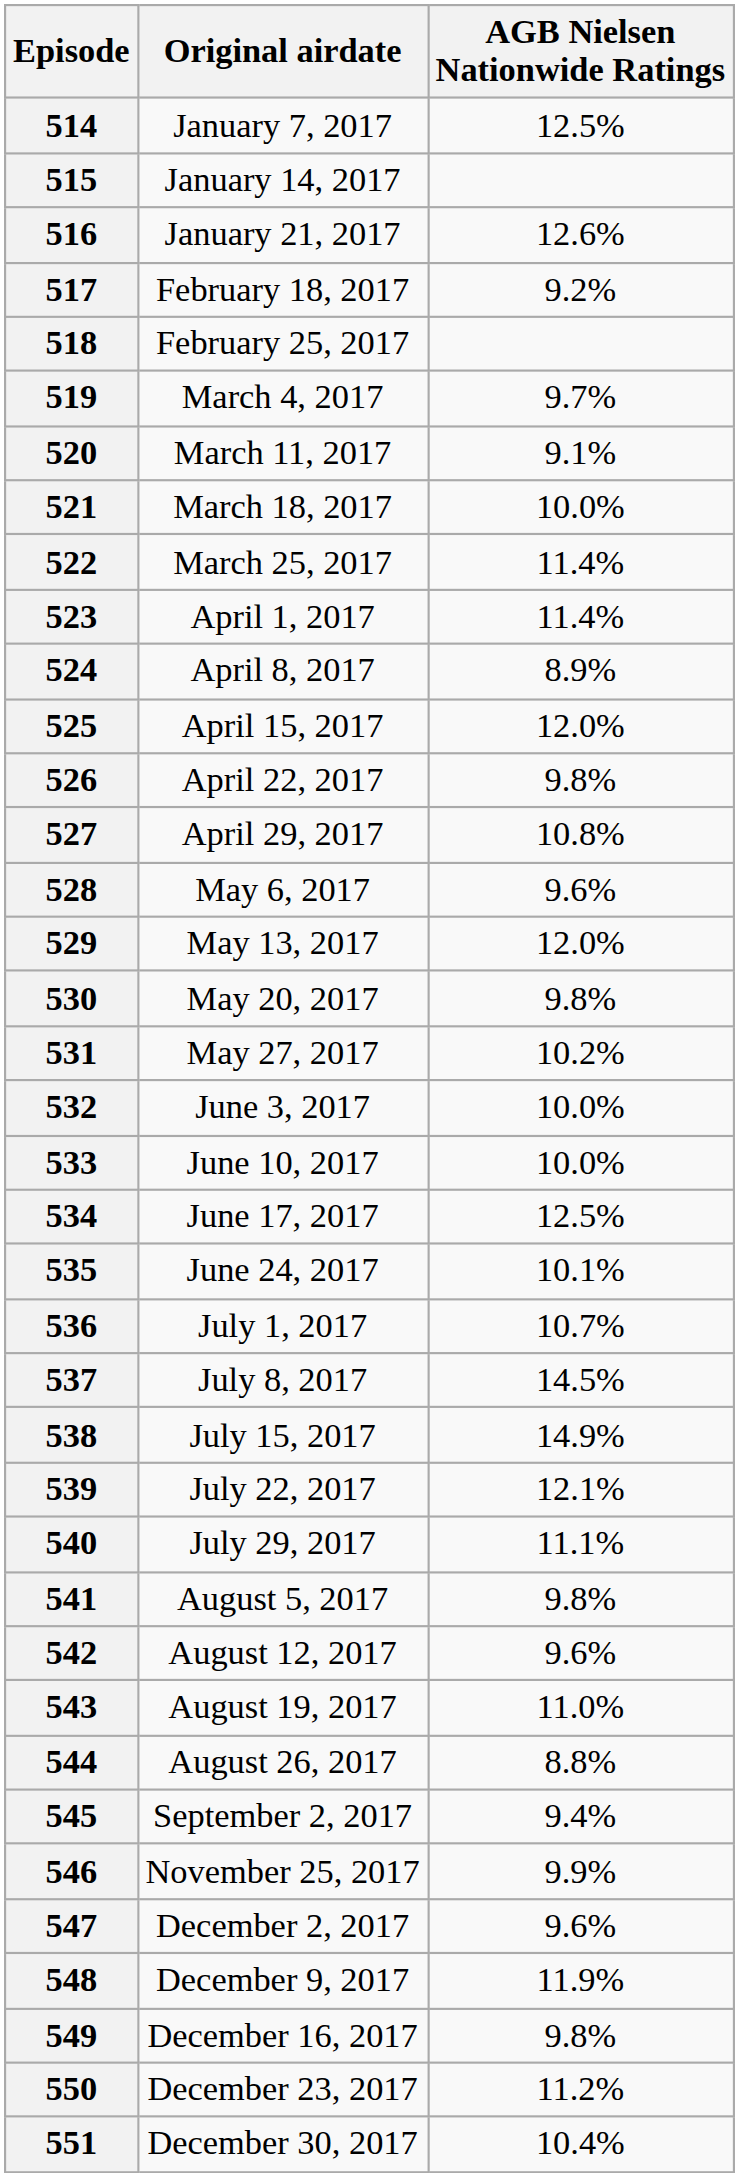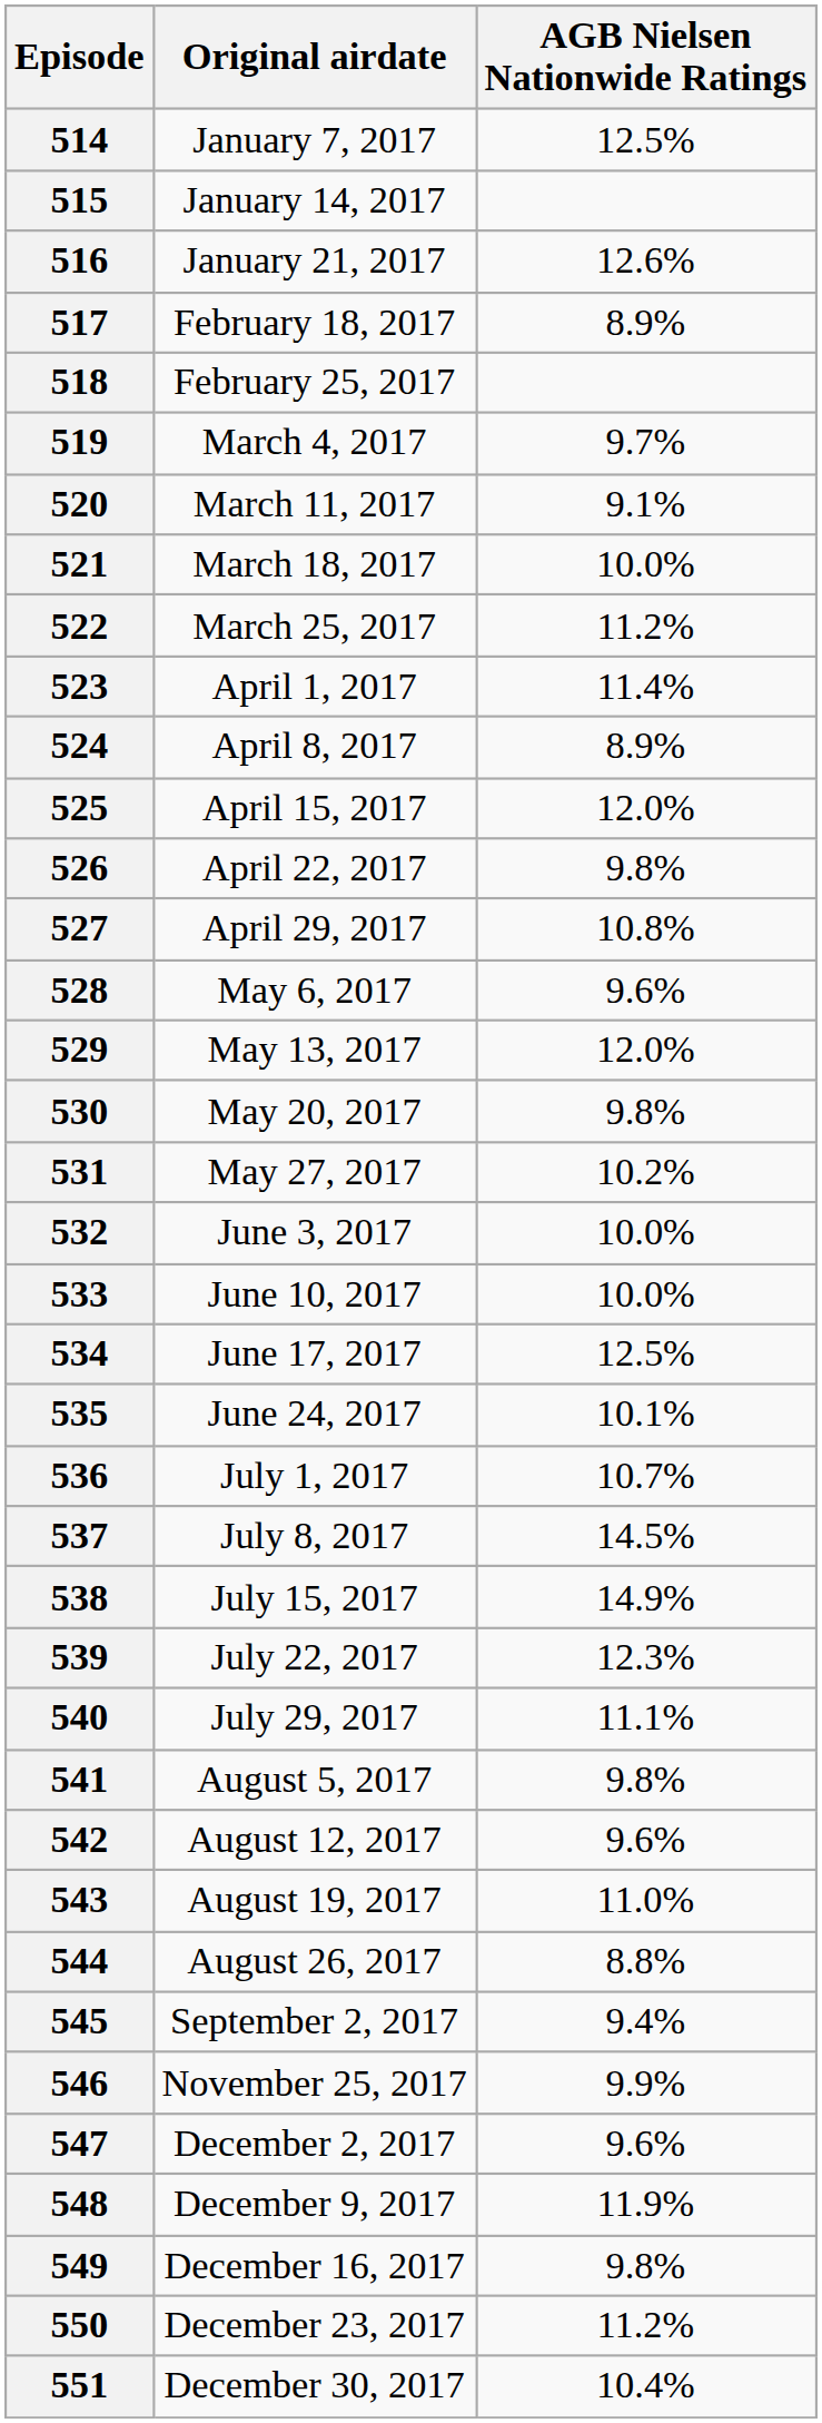517 | AGB Nielsen Nationwide Ratings: 9.2% -> 8.9%
522 | AGB Nielsen Nationwide Ratings: 11.4% -> 11.2%
539 | AGB Nielsen Nationwide Ratings: 12.1% -> 12.3%
